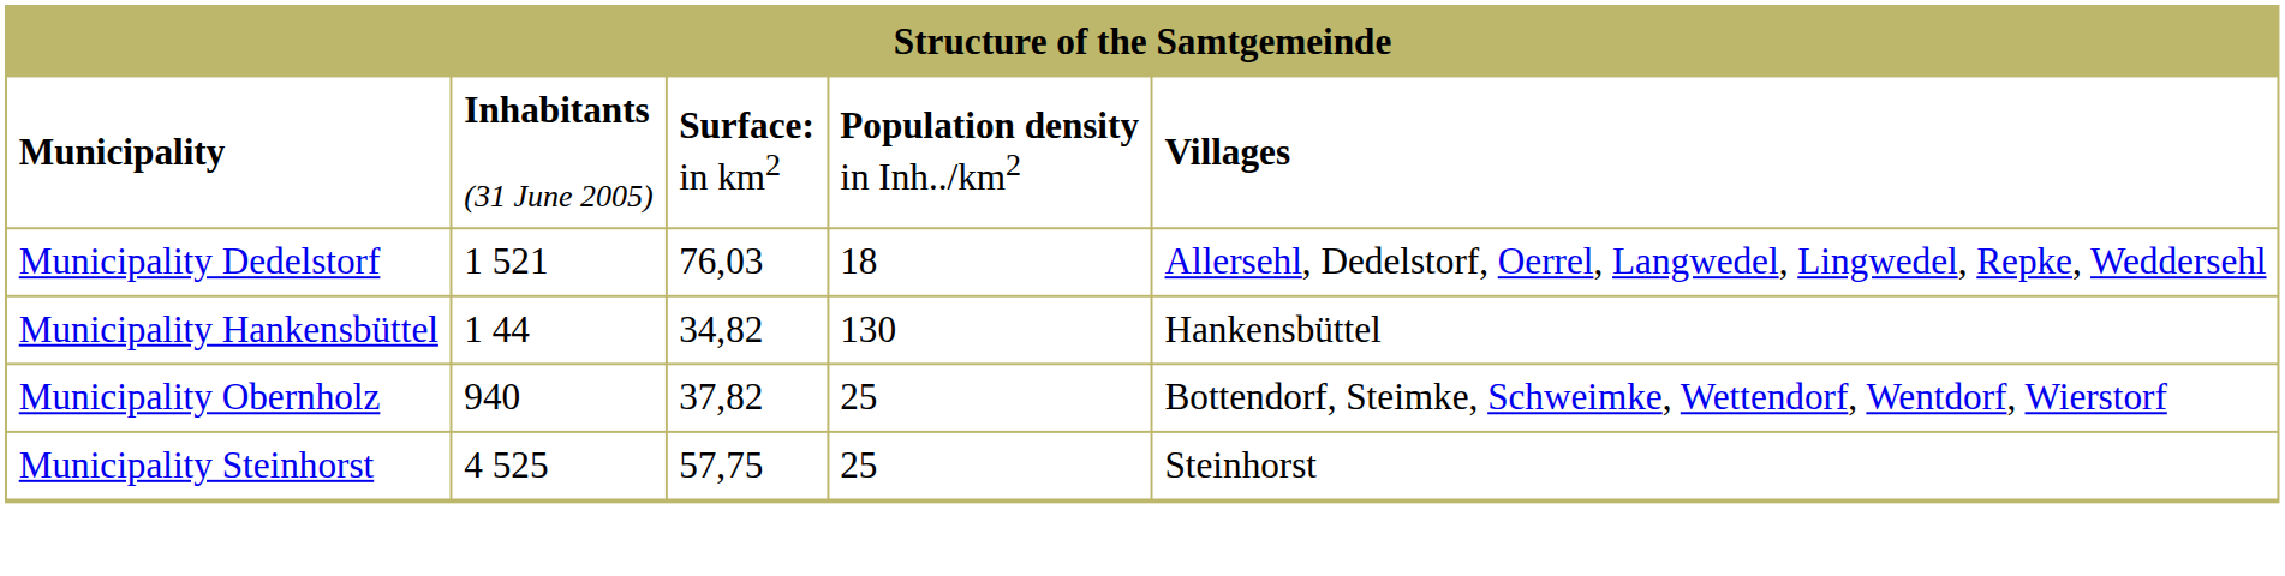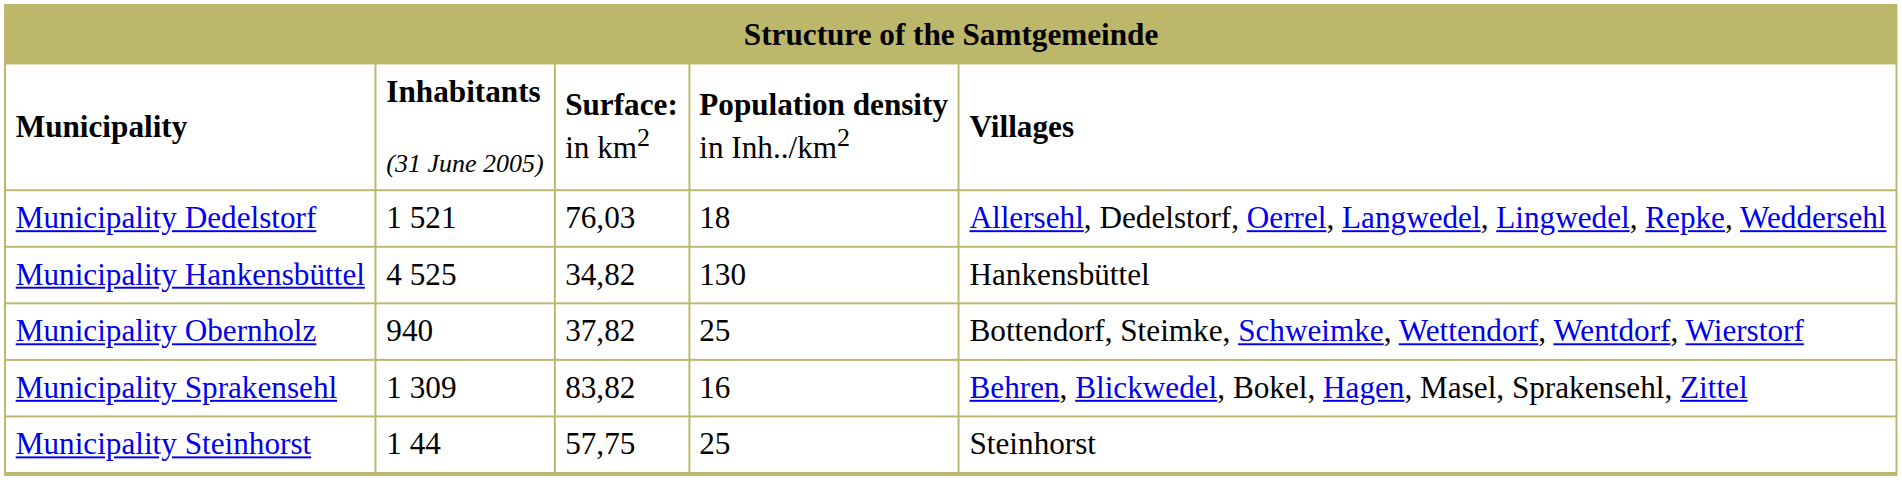Municipality Hankensbüttel | column 2: 1 44 -> 4 525
+ row: Municipality Sprakensehl | 1 309 | 83,82 | 16 | Behren, Blickwedel, Bokel, Hagen, Masel, Sprakensehl, Zittel
Municipality Steinhorst | column 2: 4 525 -> 1 44
